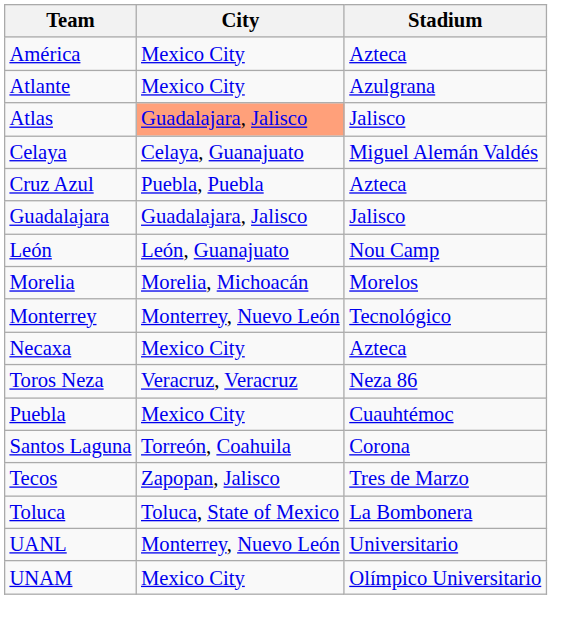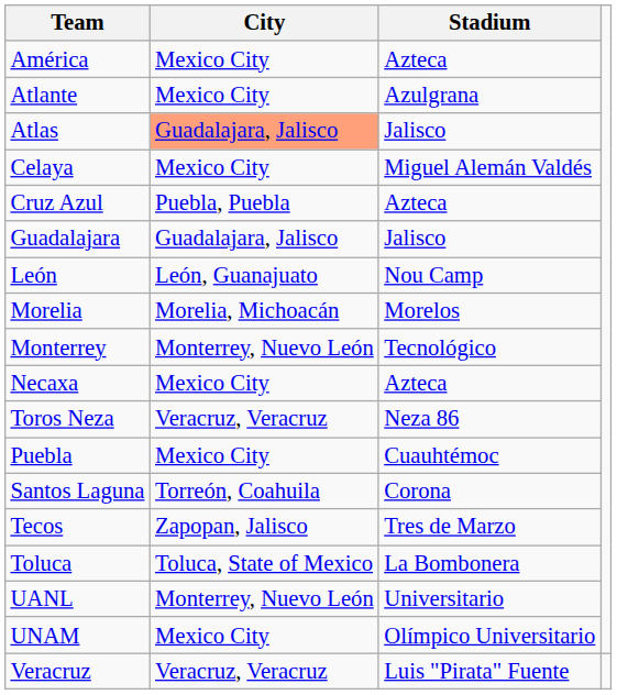Celaya | City: Celaya, Guanajuato -> Mexico City
+ row: Veracruz | Veracruz, Veracruz | Luis "Pirata" Fuente
